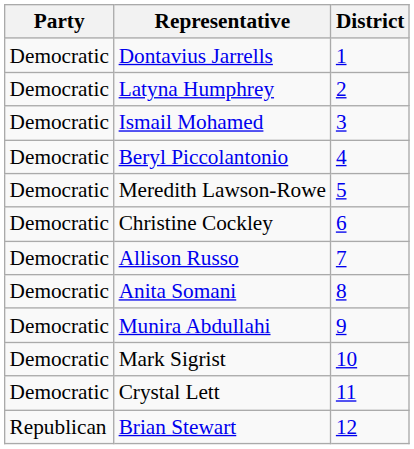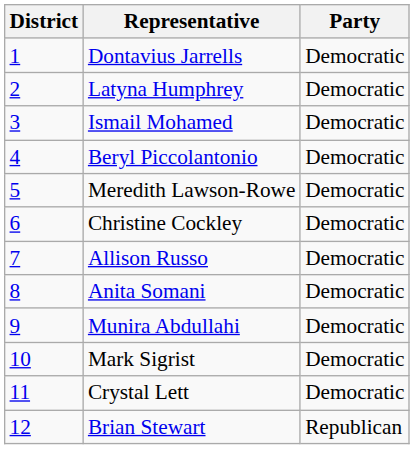columns swapped: District <-> Party
